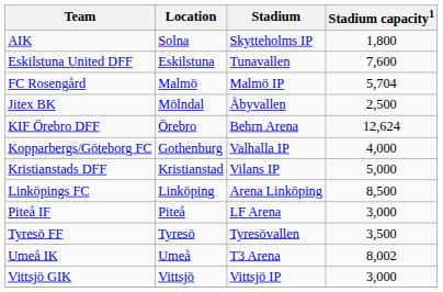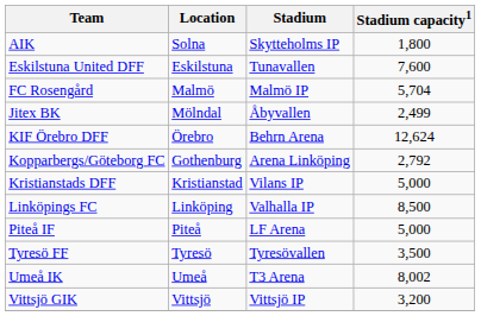Jitex BK | Stadium capacity1: 2,500 -> 2,499
Kopparbergs/Göteborg FC | Stadium: Valhalla IP -> Arena Linköping
Kopparbergs/Göteborg FC | Stadium capacity1: 4,000 -> 2,792
Linköpings FC | Stadium: Arena Linköping -> Valhalla IP
Piteå IF | Stadium capacity1: 3,000 -> 5,000
Vittsjö GIK | Stadium capacity1: 3,000 -> 3,200
